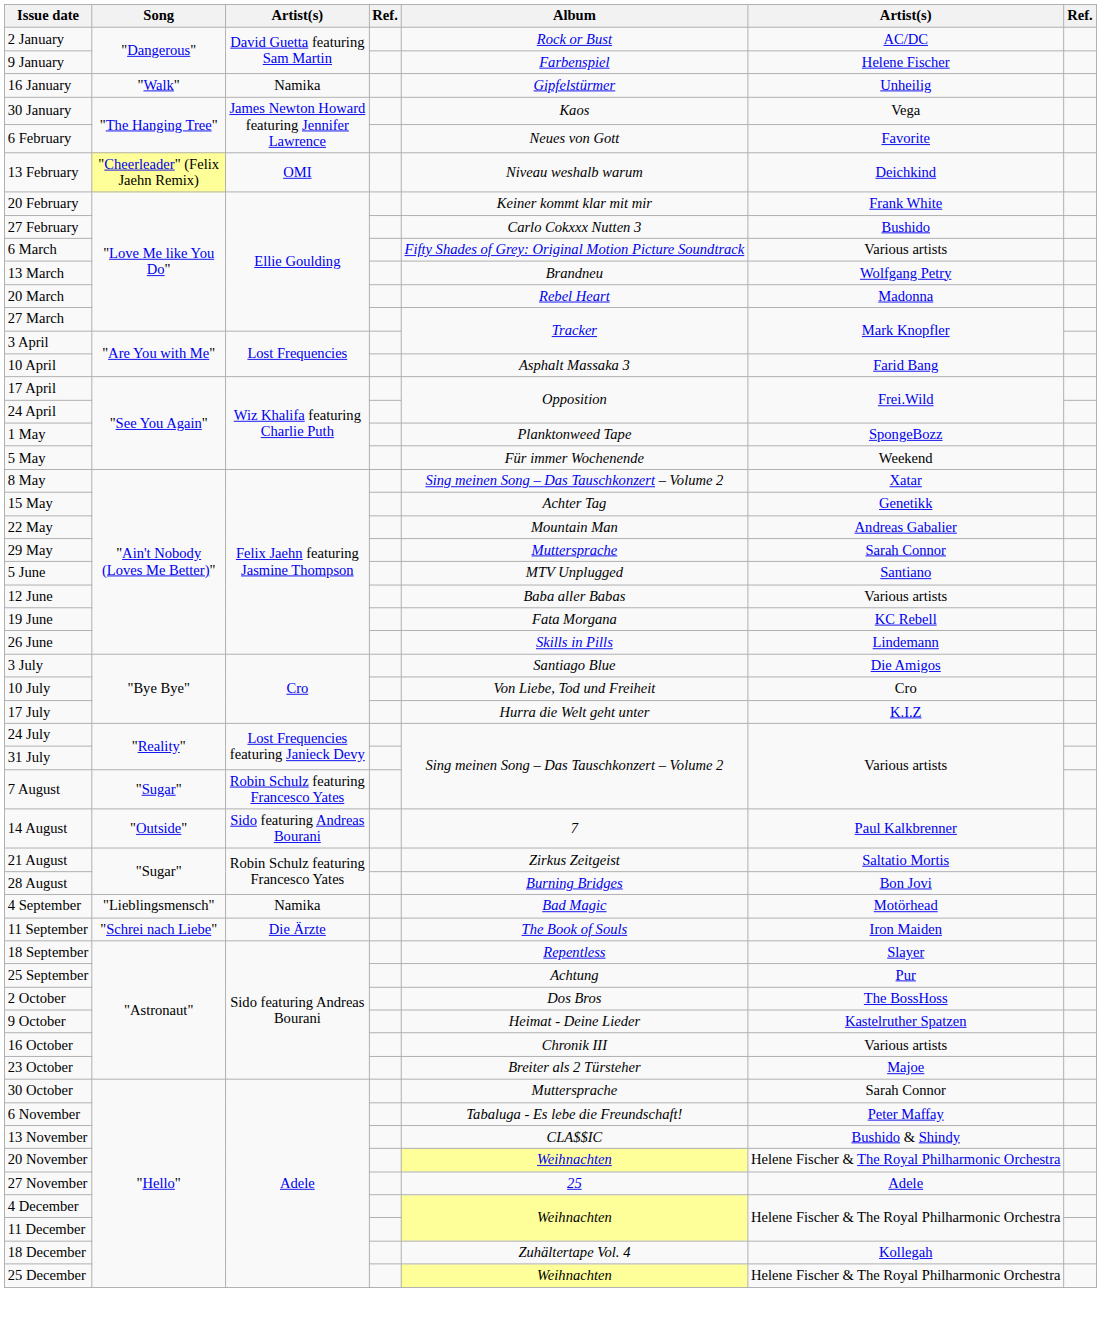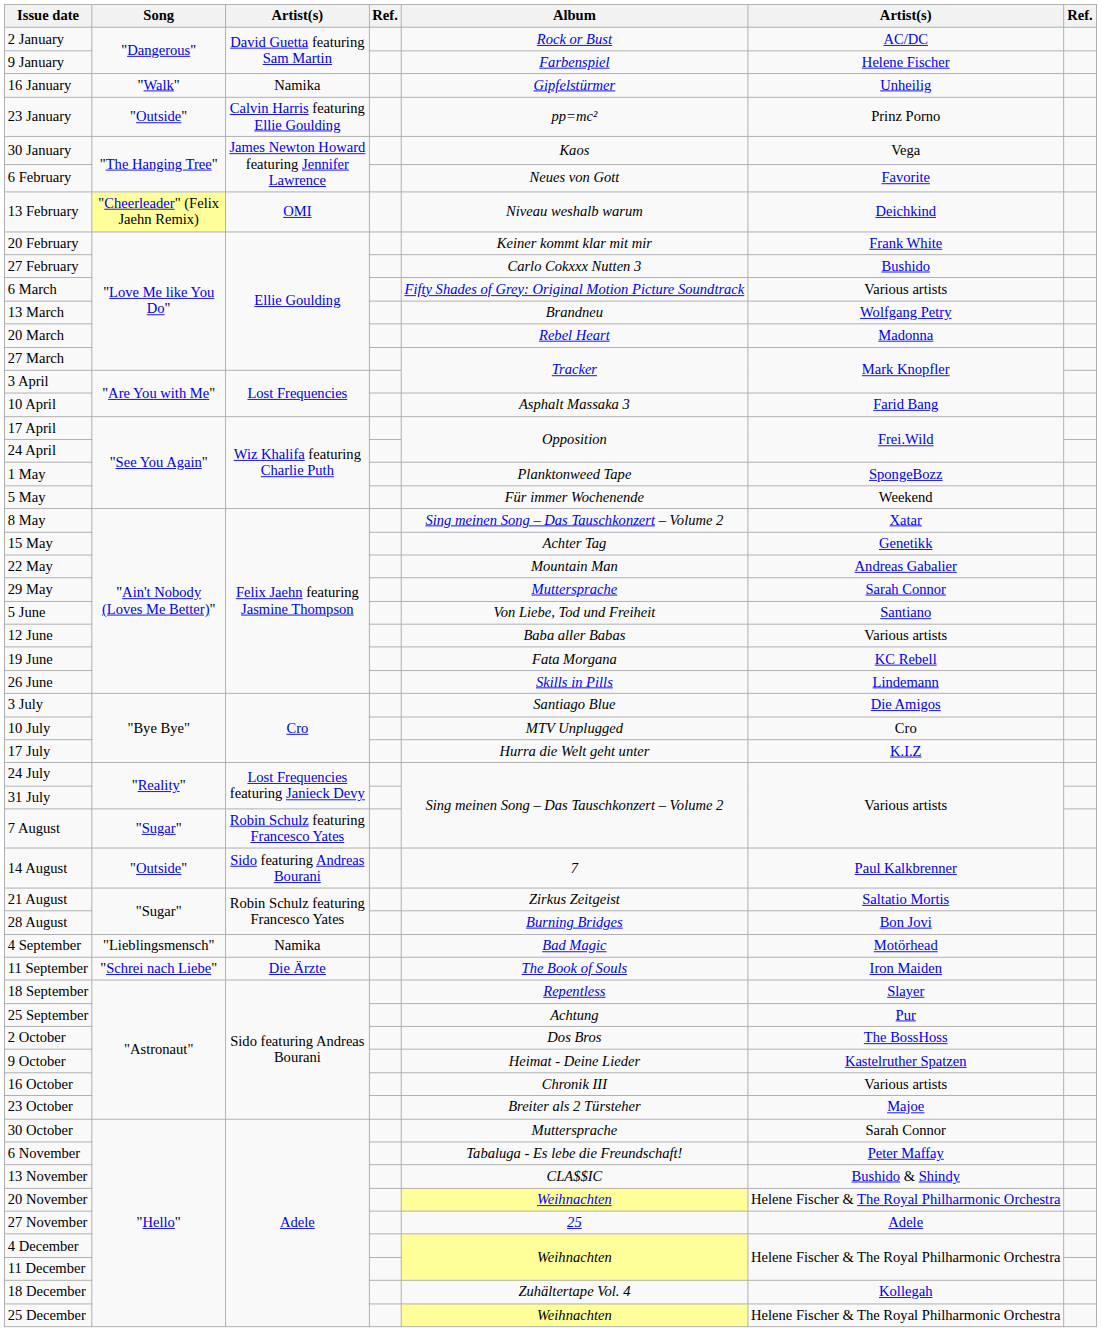+ row: 23 January | "Outside" | Calvin Harris featuring Ellie Goulding | pp=mc² | Prinz Porno
5 June | Album: MTV Unplugged -> Von Liebe, Tod und Freiheit
10 July | Album: Von Liebe, Tod und Freiheit -> MTV Unplugged
